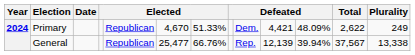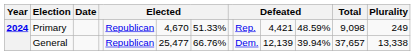Primary | column 9: Dem. -> Rep.
Primary | column 11: 48.09% -> 48.59%
Primary | Total: 2,622 -> 9,098
General | column 9: Rep. -> Dem.
General | Total: 37,567 -> 37,657
